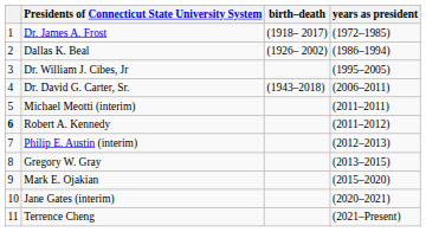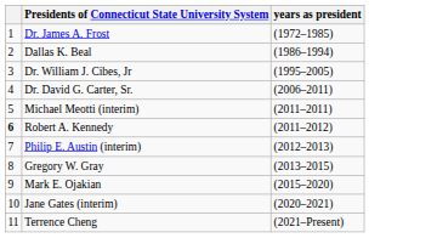- column: birth–death | (1918– 2017) | (1926– 2002) | (1943–2018)
